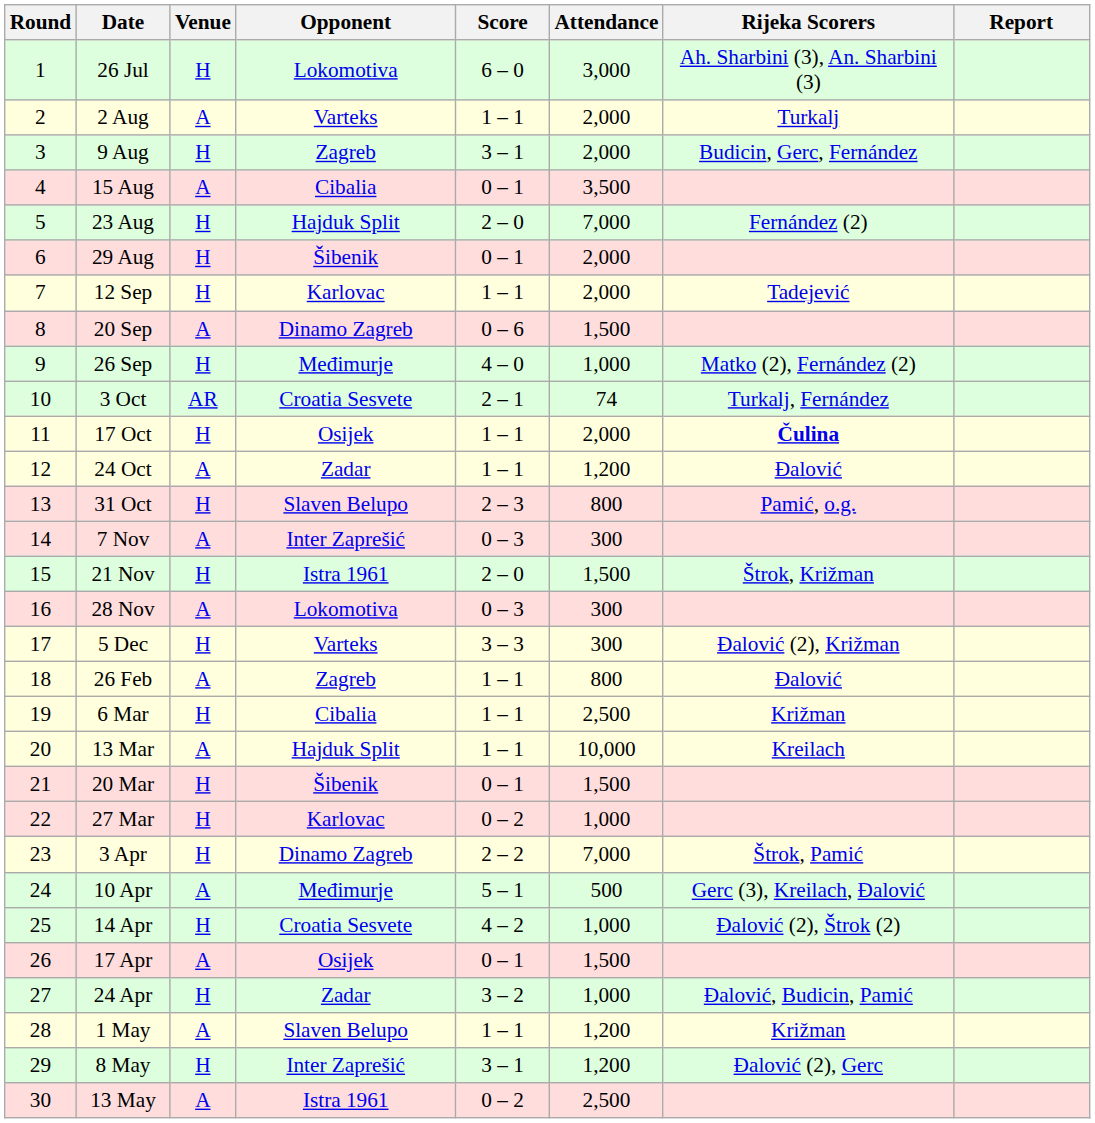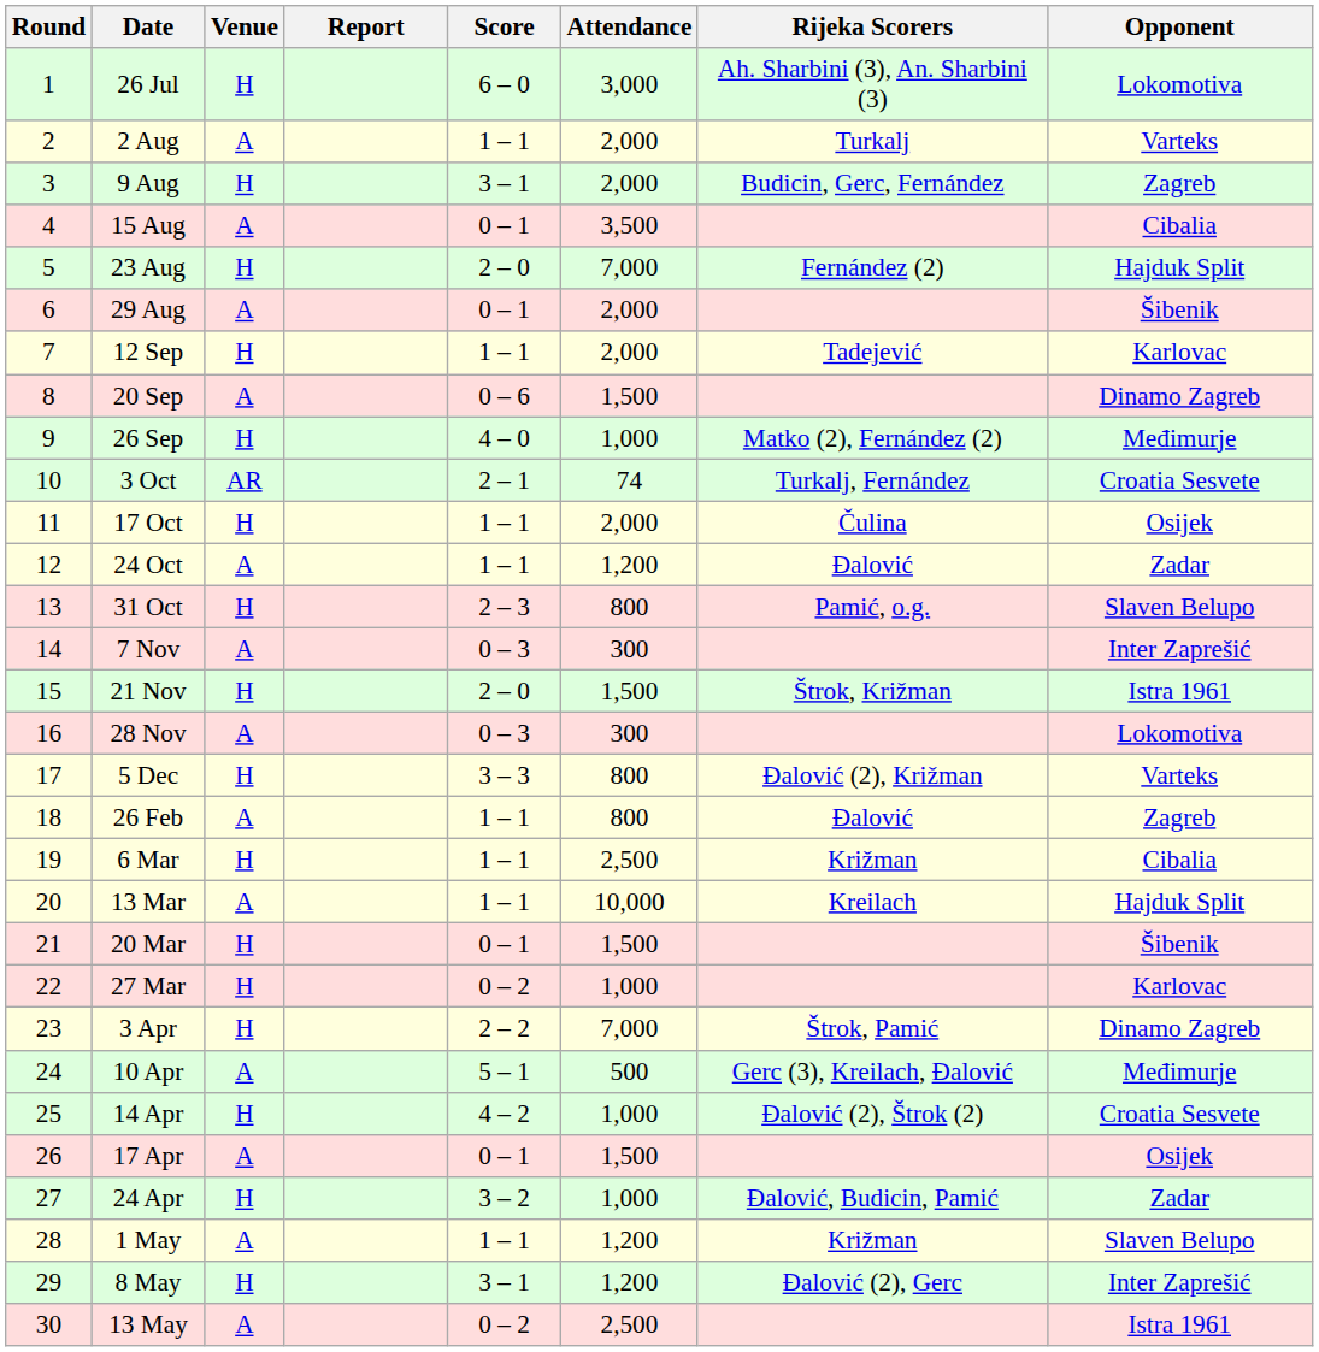columns swapped: Opponent <-> Report
29 Aug | Venue: H -> A
17 Oct | Rijeka Scorers: bold -> normal
5 Dec | Attendance: 300 -> 800
